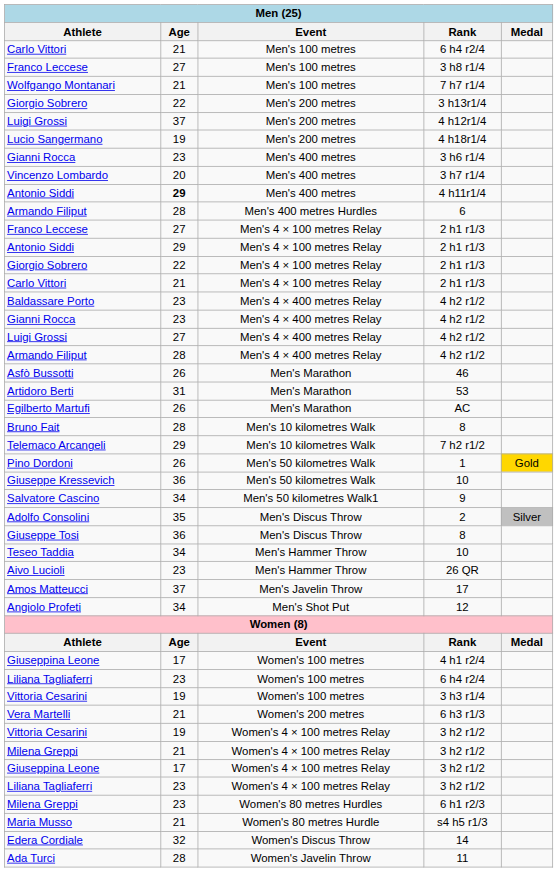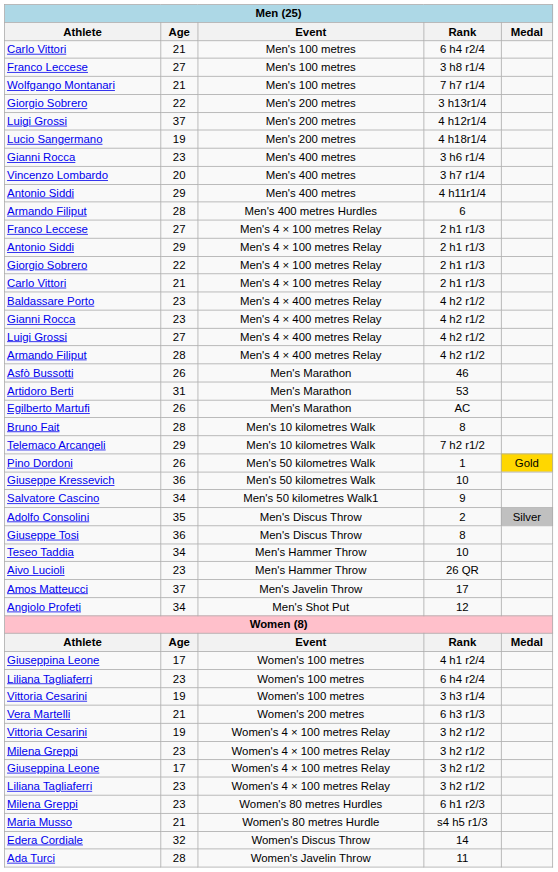Antonio Siddi / 4 h11r1/4 | Age: bold -> normal
Milena Greppi / 3 h2 r1/2 | Age: 21 -> 23
